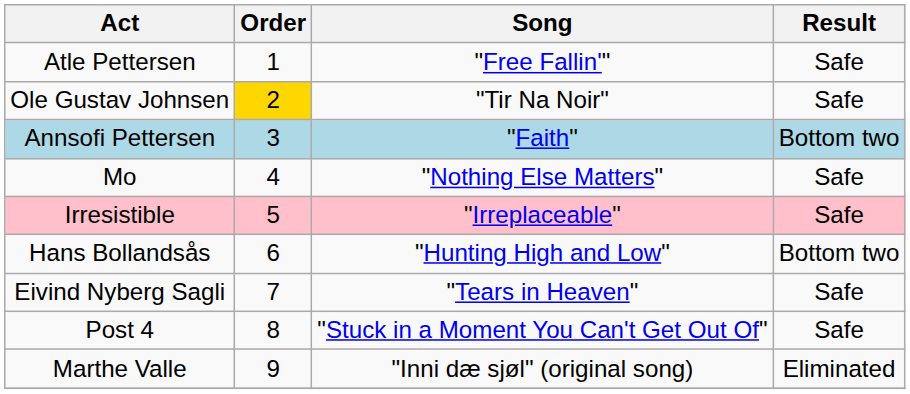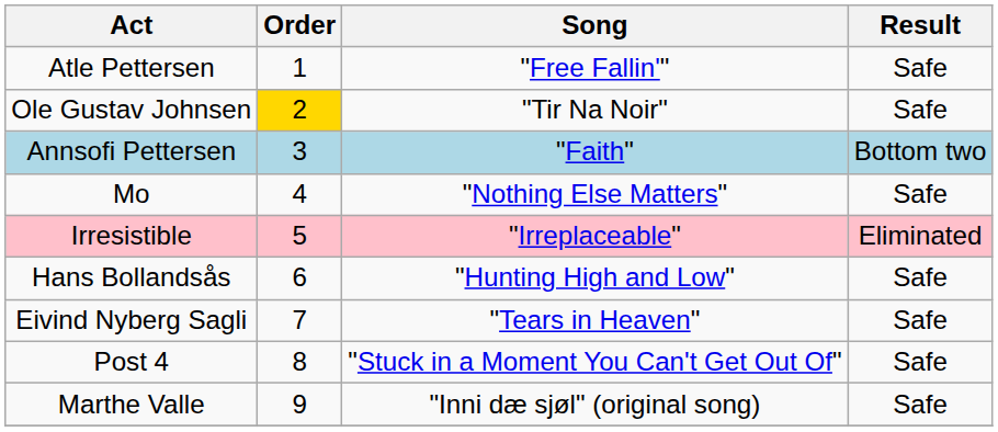Irresistible | Result: Safe -> Eliminated
Hans Bollandsås | Result: Bottom two -> Safe
Marthe Valle | Result: Eliminated -> Safe
